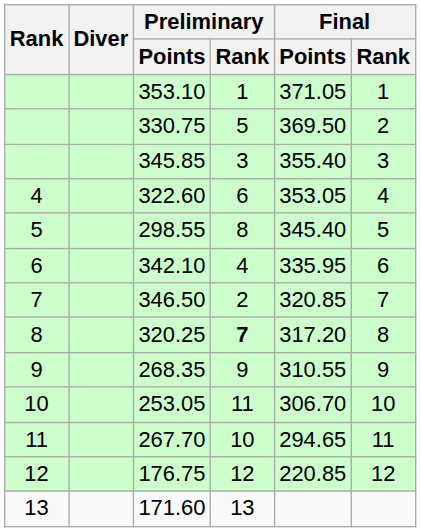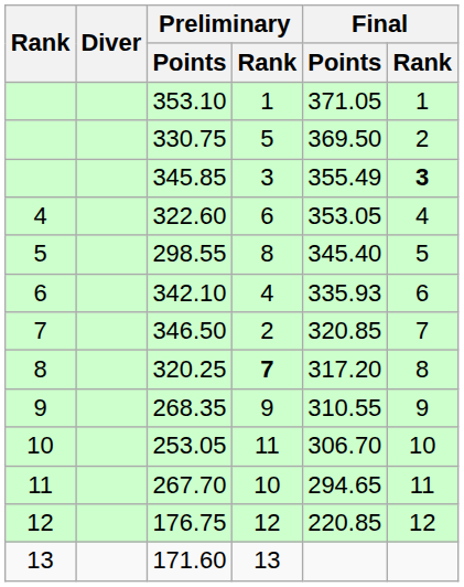345.85 | Final / Points: 355.40 -> 355.49
345.85 | Final / Rank: normal -> bold
342.10 | Final / Points: 335.95 -> 335.93
